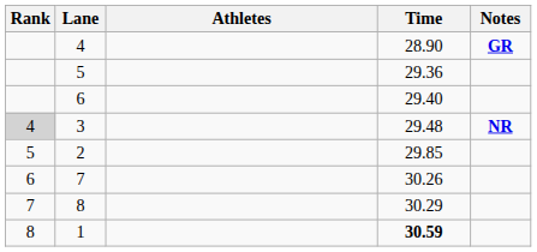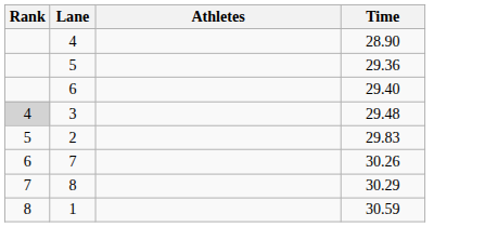- column: Notes | GR | NR
2 | Time: 29.85 -> 29.83
1 | Time: bold -> normal
